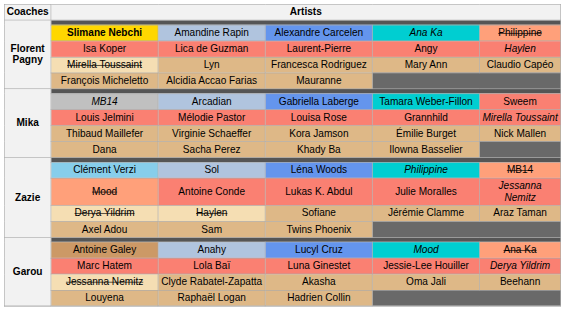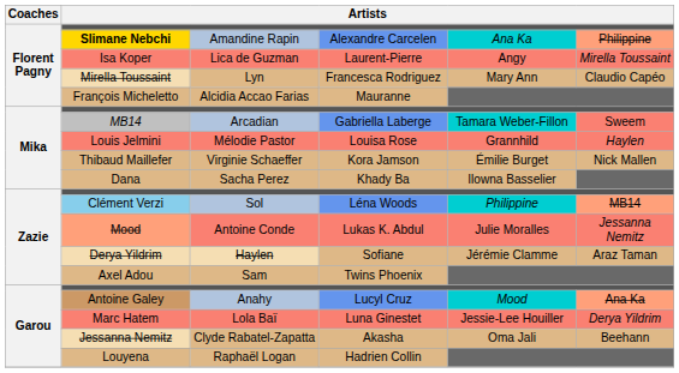Isa Koper | column 6: Haylen -> Mirella Toussaint
Louis Jelmini | column 6: Mirella Toussaint -> Haylen
